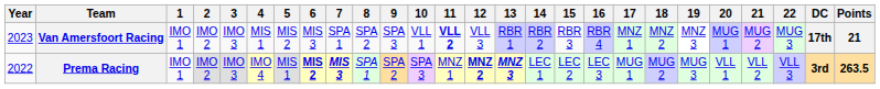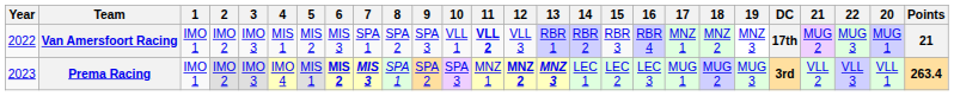columns swapped: 20 <-> DC
Van Amersfoort Racing | Year: 2023 -> 2022
Prema Racing | Year: 2022 -> 2023
Prema Racing | Points: 263.5 -> 263.4
